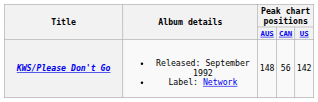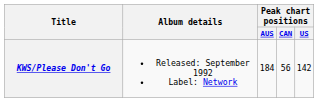KWS/Please Don't Go | Peak chart positions / AUS: 148 -> 184
